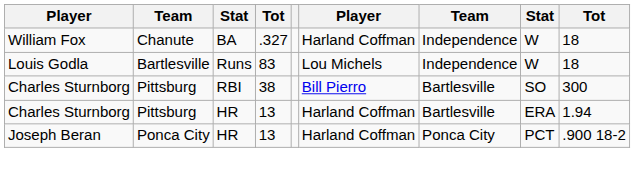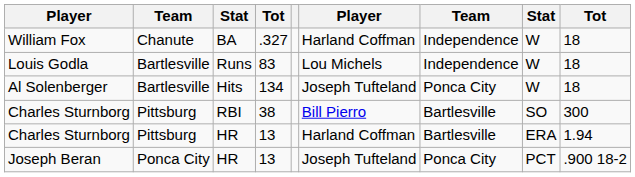+ row: Al Solenberger | Bartlesville | Hits | 134 | Joseph Tufteland | Ponca City | W | 18
Joseph Beran | column 6: Harland Coffman -> Joseph Tufteland
